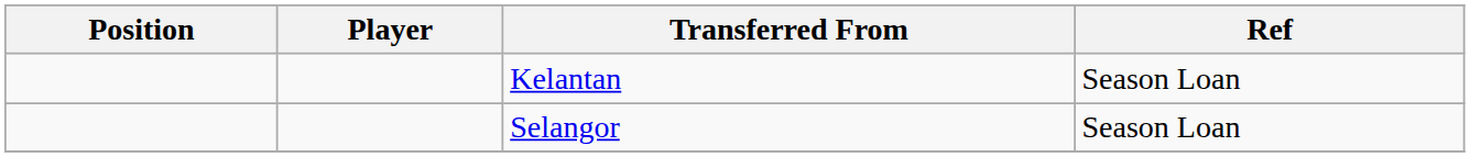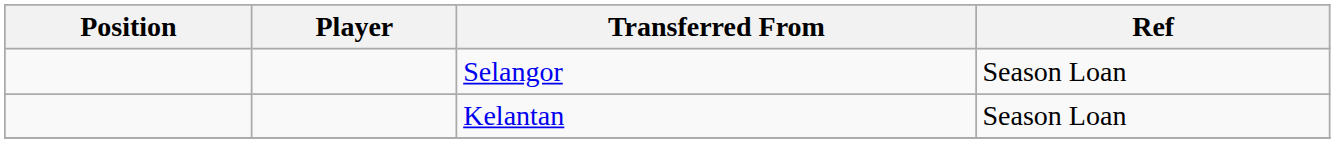rows swapped: Selangor <-> Kelantan
